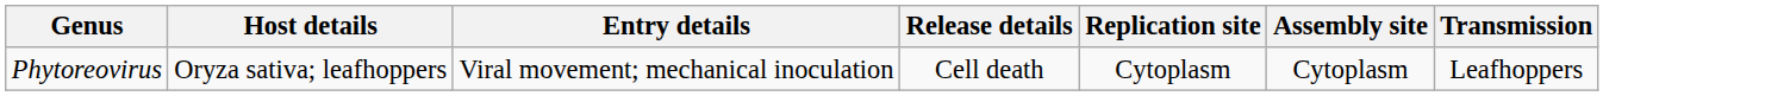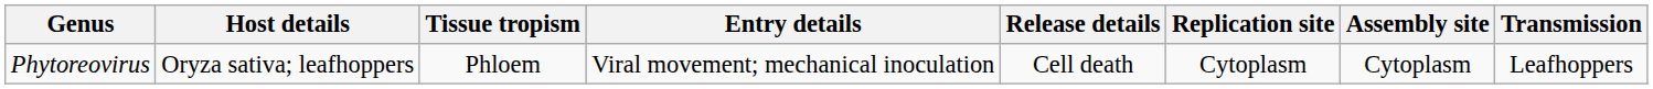+ column: Tissue tropism | Phloem
